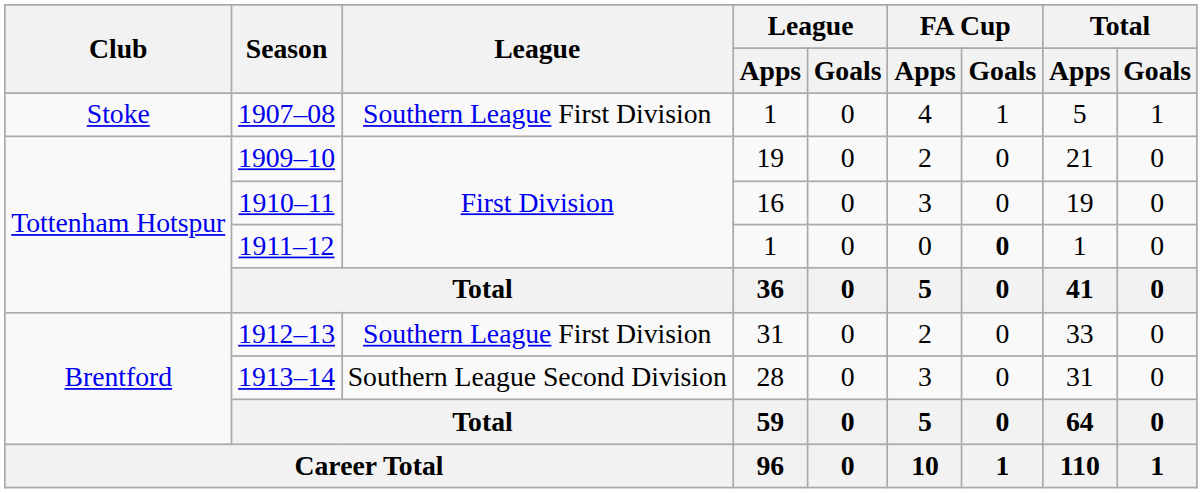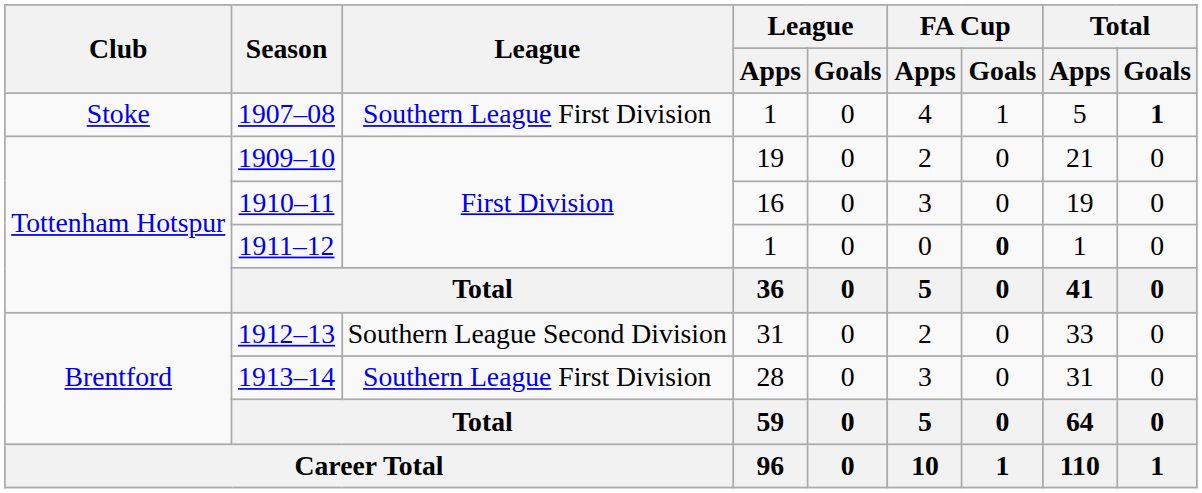1907–08 | Total / Goals: normal -> bold
1912–13 | League: Southern League First Division -> Southern League Second Division
1913–14 | League: Southern League Second Division -> Southern League First Division
